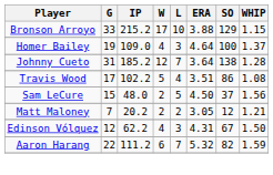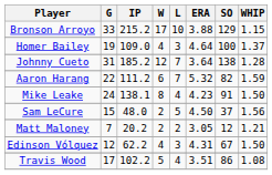rows swapped: Aaron Harang <-> Travis Wood
+ row: Mike Leake | 24 | 138.1 | 8 | 4 | 4.23 | 91 | 1.50
